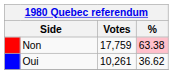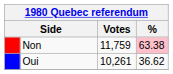Non | Votes: 17,759 -> 11,759
